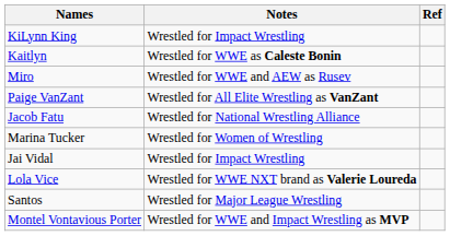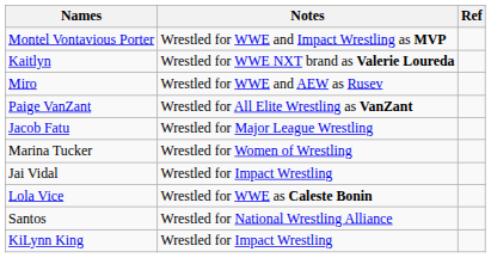rows swapped: Montel Vontavious Porter <-> KiLynn King
Kaitlyn | Notes: Wrestled for WWE as Caleste Bonin -> Wrestled for WWE NXT brand as Valerie Loureda
Jacob Fatu | Notes: Wrestled for National Wrestling Alliance -> Wrestled for Major League Wrestling
Lola Vice | Notes: Wrestled for WWE NXT brand as Valerie Loureda -> Wrestled for WWE as Caleste Bonin
Santos | Notes: Wrestled for Major League Wrestling -> Wrestled for National Wrestling Alliance
